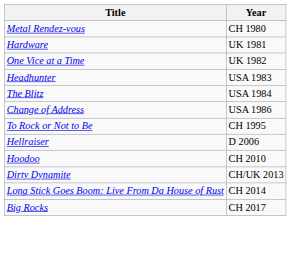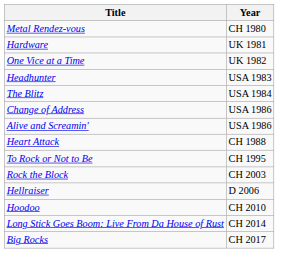+ row: Alive and Screamin' | USA 1986
+ row: Heart Attack | CH 1988
+ row: Rock the Block | CH 2003
- row: Dirty Dynamite | CH/UK 2013
